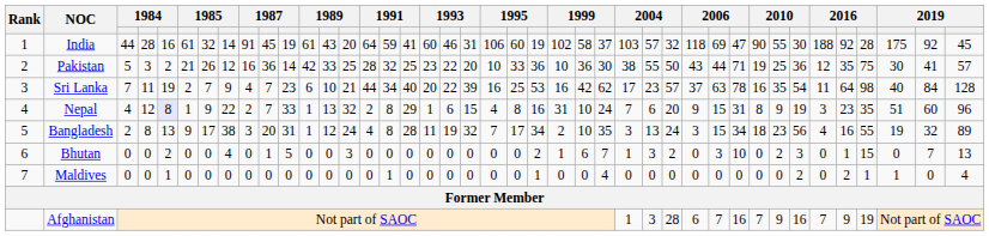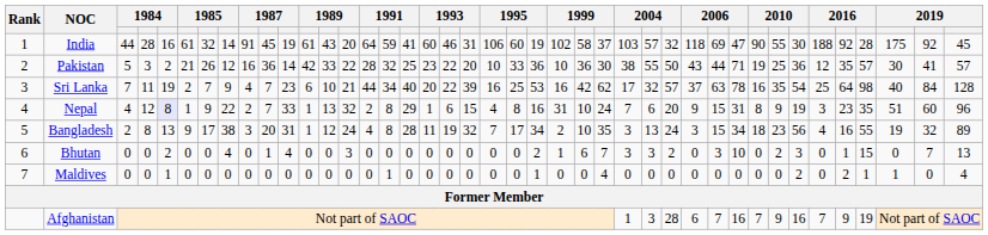Pakistan | column 14: 25 -> 22
Pakistan | column 38: 75 -> 57
Sri Lanka | column 28: 23 -> 32
Sri Lanka | column 36: 11 -> 25
Bhutan | column 11: 5 -> 4
Bhutan | column 27: 1 -> 3
